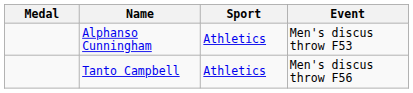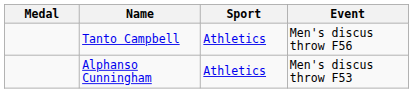rows swapped: Alphanso Cunningham <-> Tanto Campbell
